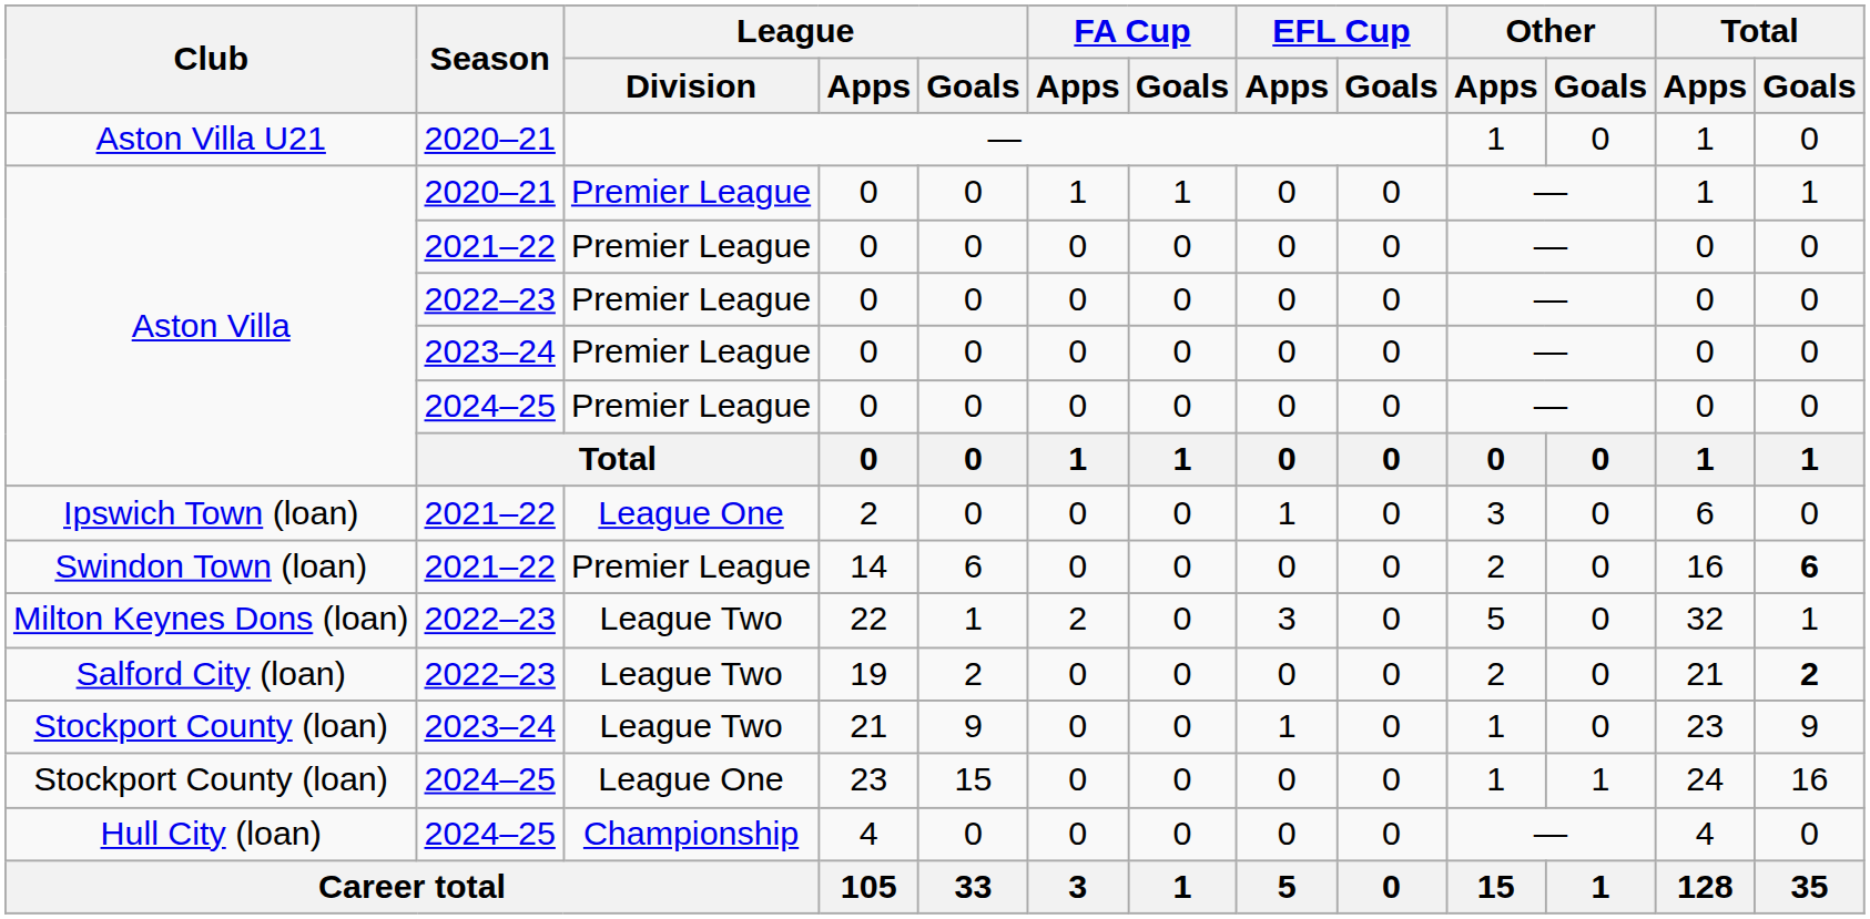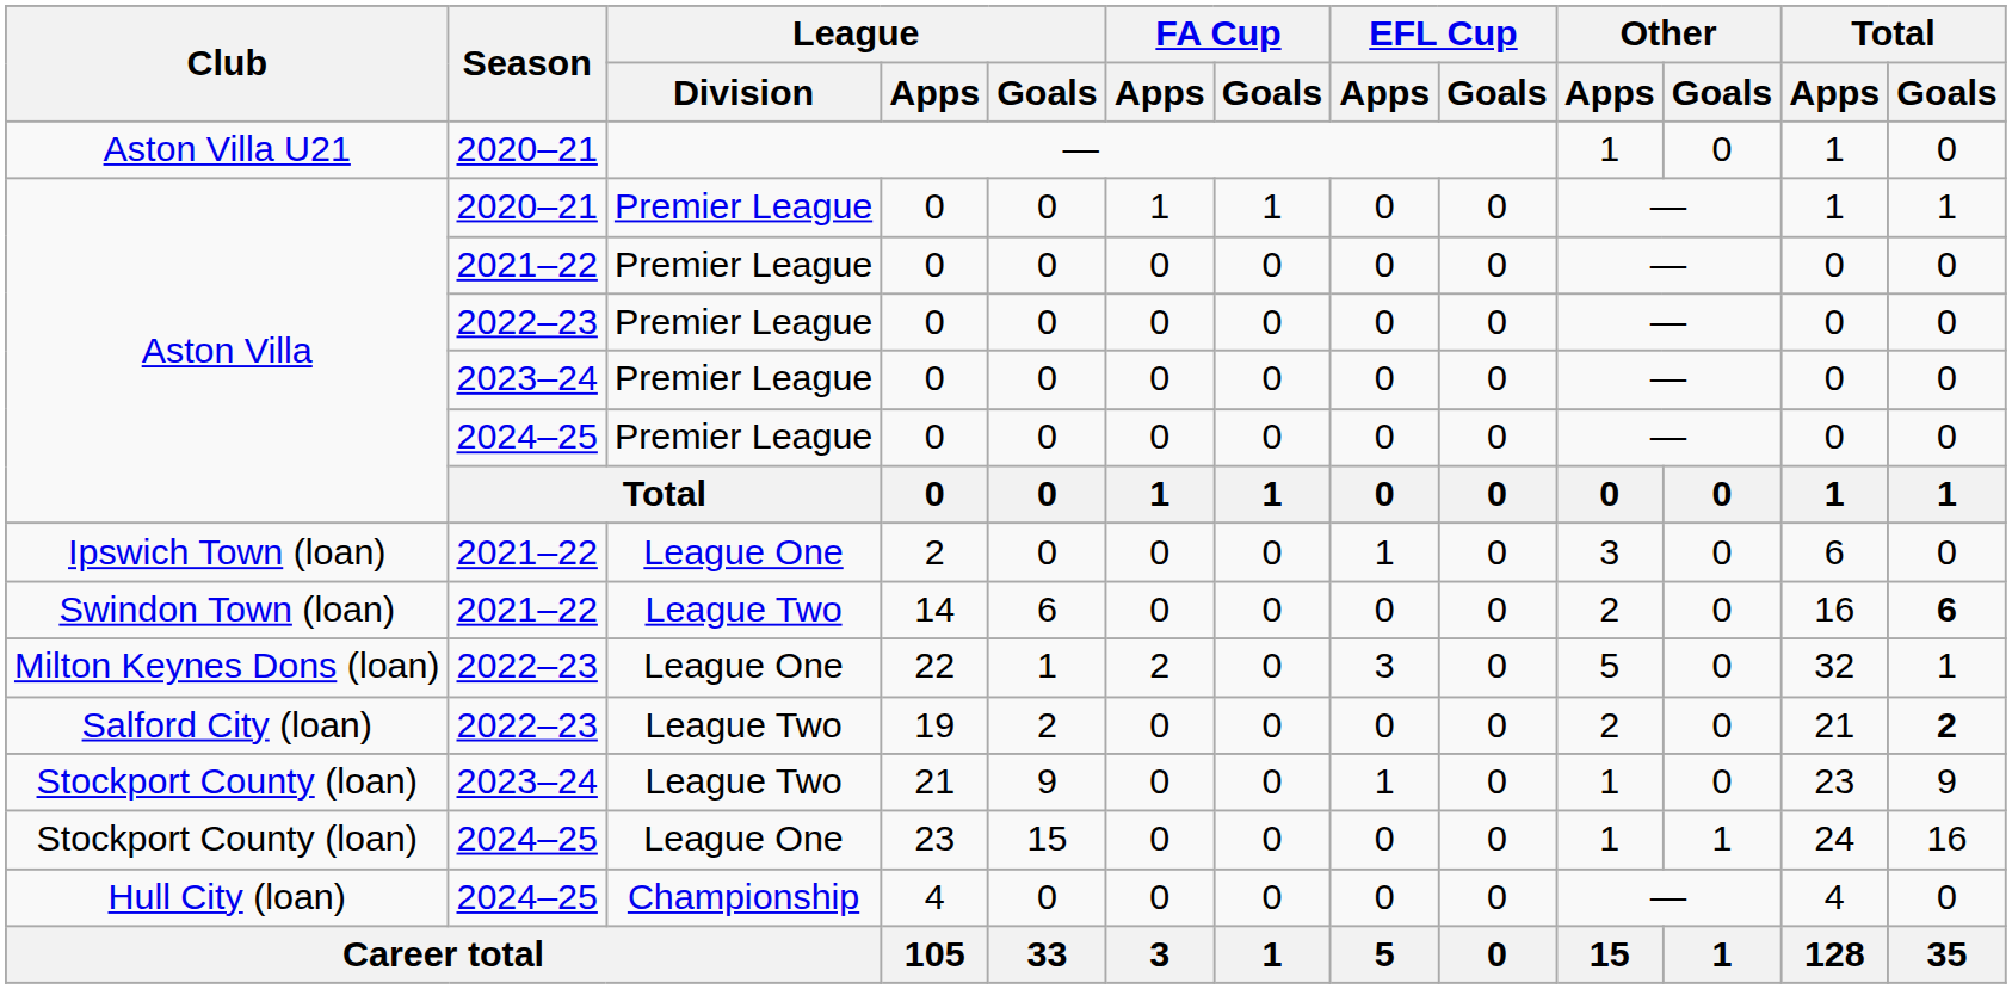14 | League / Division: Premier League -> League Two
22 | League / Division: League Two -> League One
